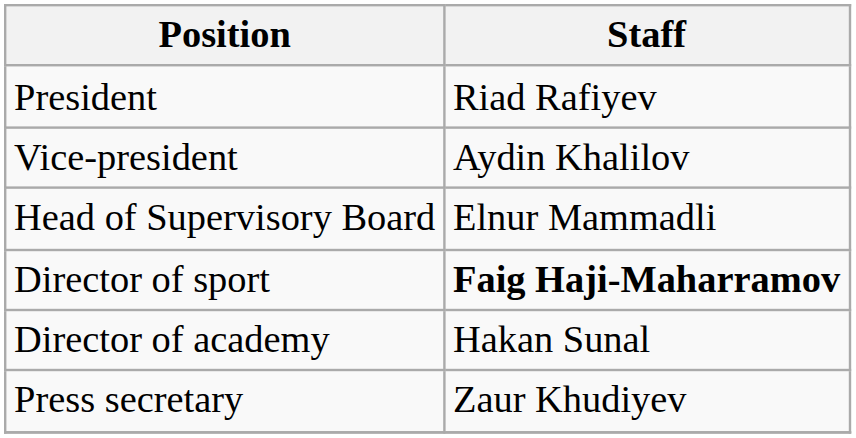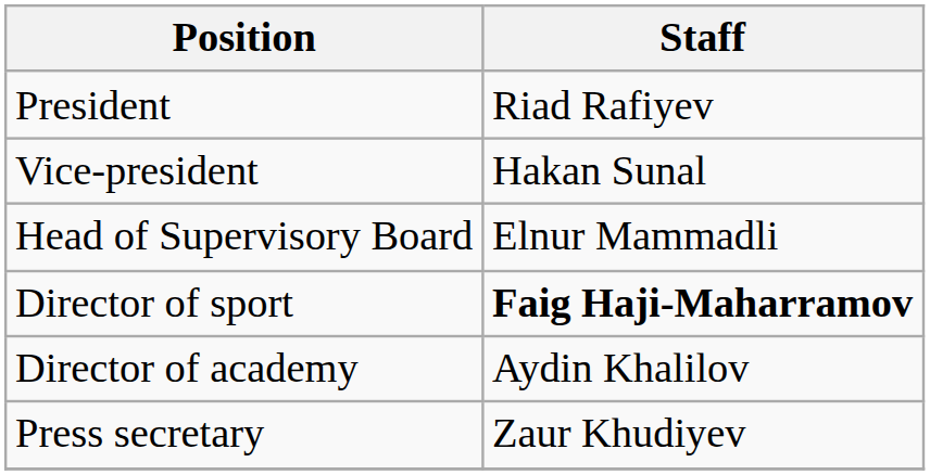Vice-president | Staff: Aydin Khalilov -> Hakan Sunal
Director of academy | Staff: Hakan Sunal -> Aydin Khalilov
